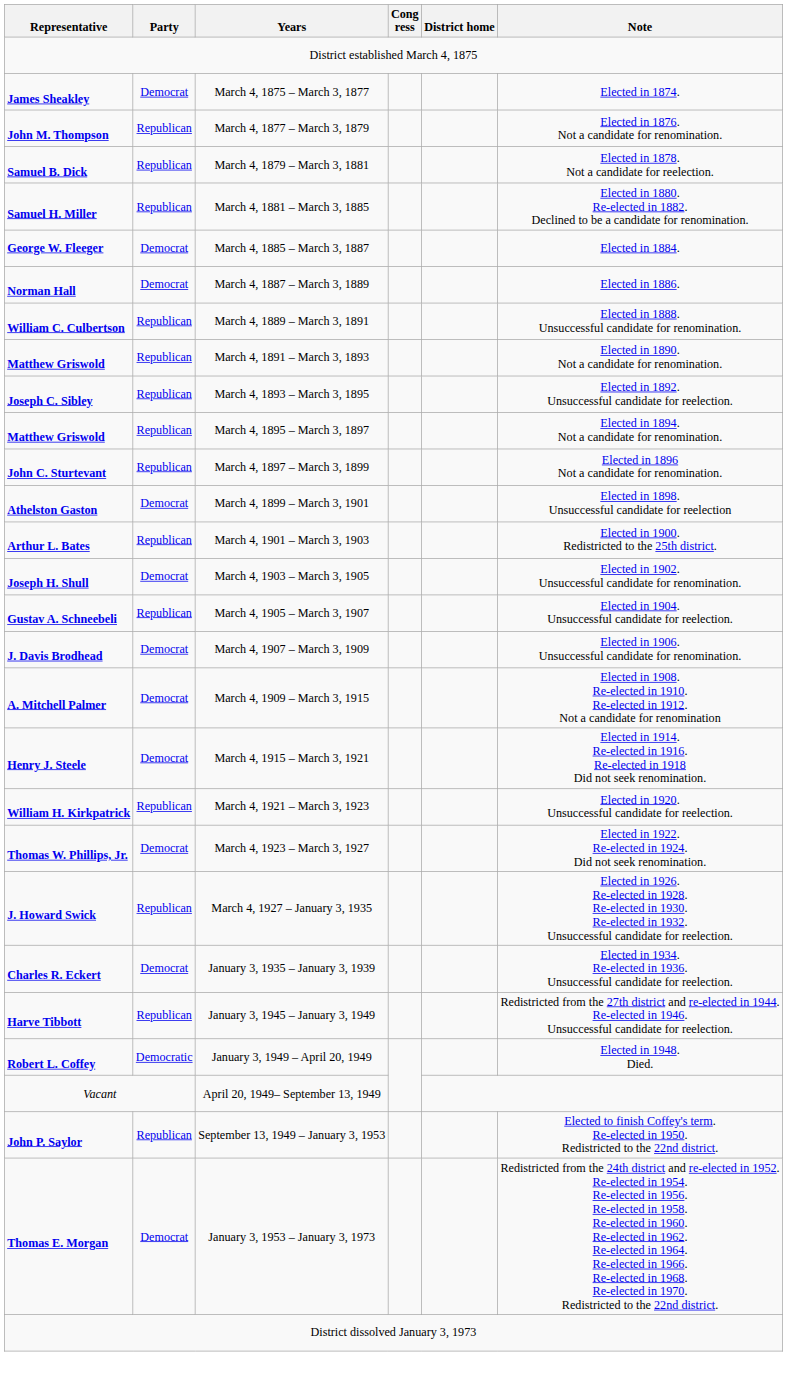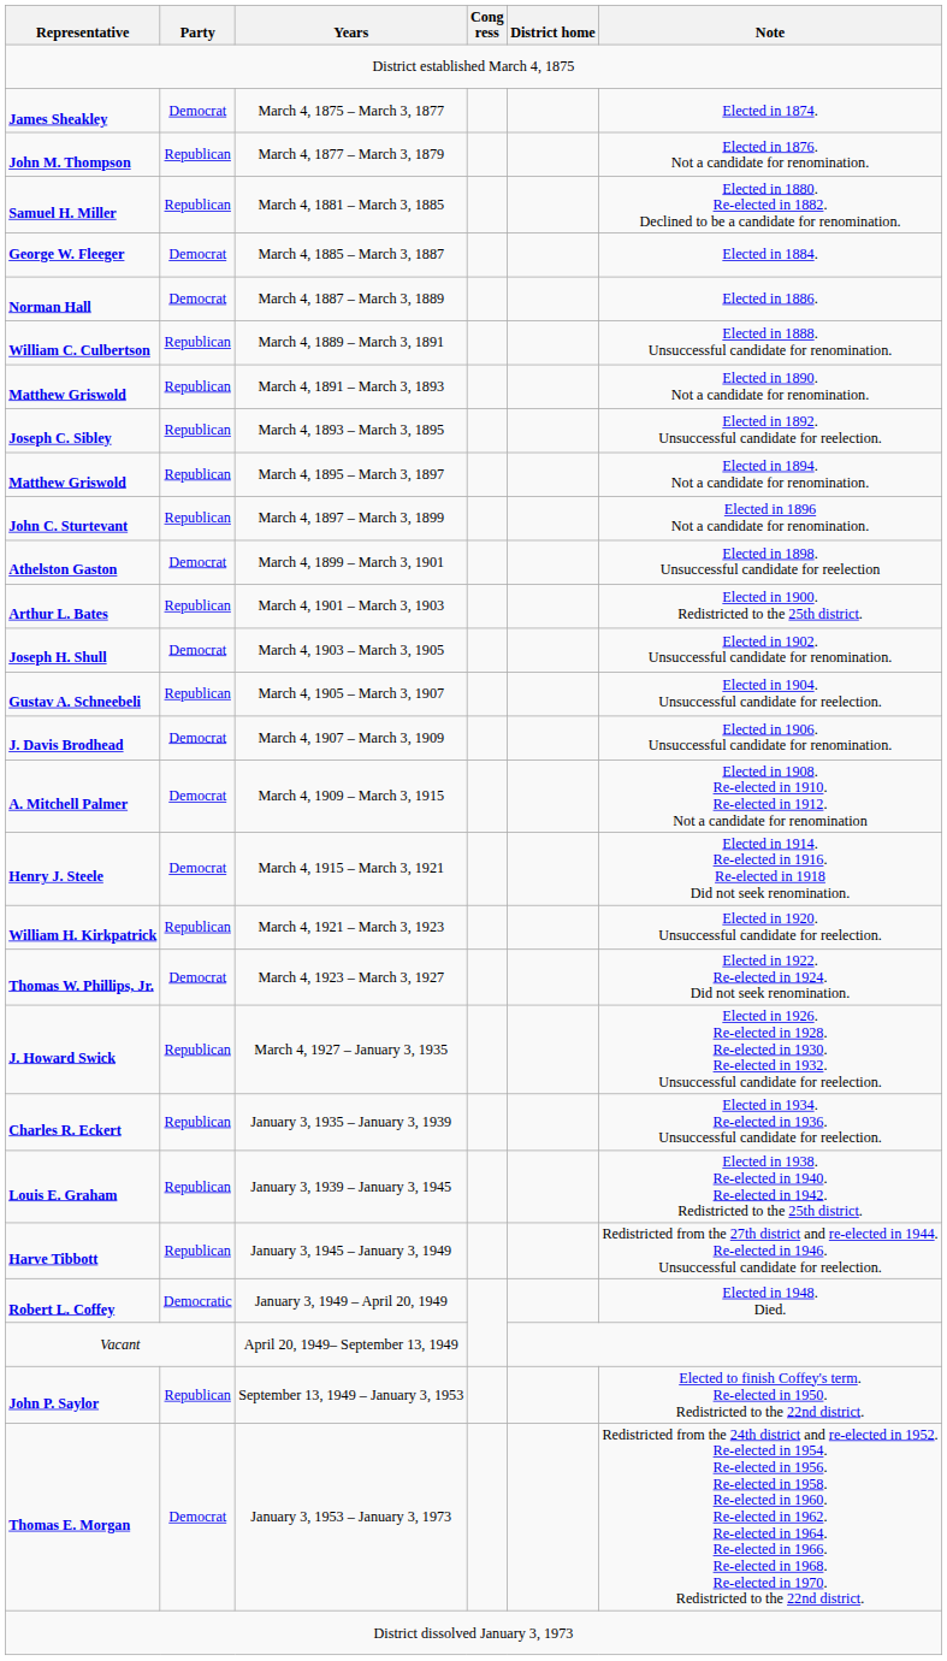- row: Samuel B. Dick | Republican | March 4, 1879 – March 3, 1881 | Elected in 1878. Not a candidate for reelection.
January 3, 1935 – January 3, 1939 | Party: Democrat -> Republican
+ row: Louis E. Graham | Republican | January 3, 1939 – January 3, 1945 | Elected in 1938. Re-elected in 1940. Re-elected in 1942. Redistricted to the 25th district.
